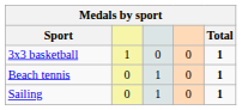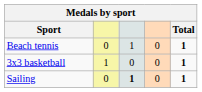rows swapped: 3x3 basketball <-> Beach tennis
Sailing | column 3: normal -> bold
